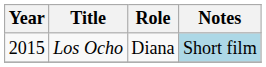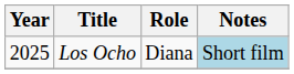Los Ocho | Year: 2015 -> 2025
